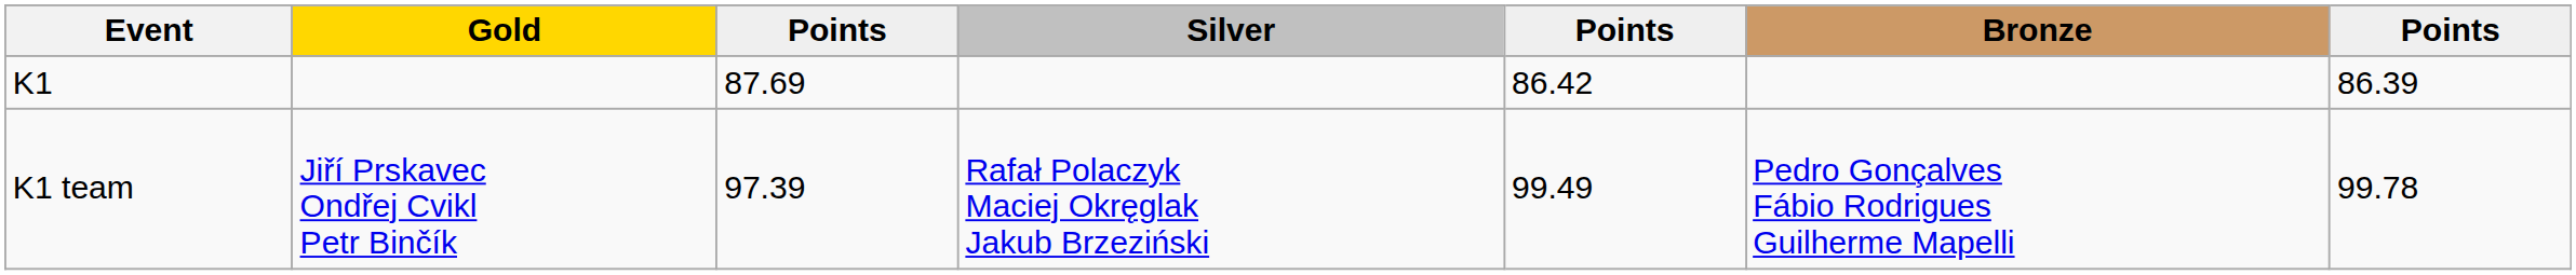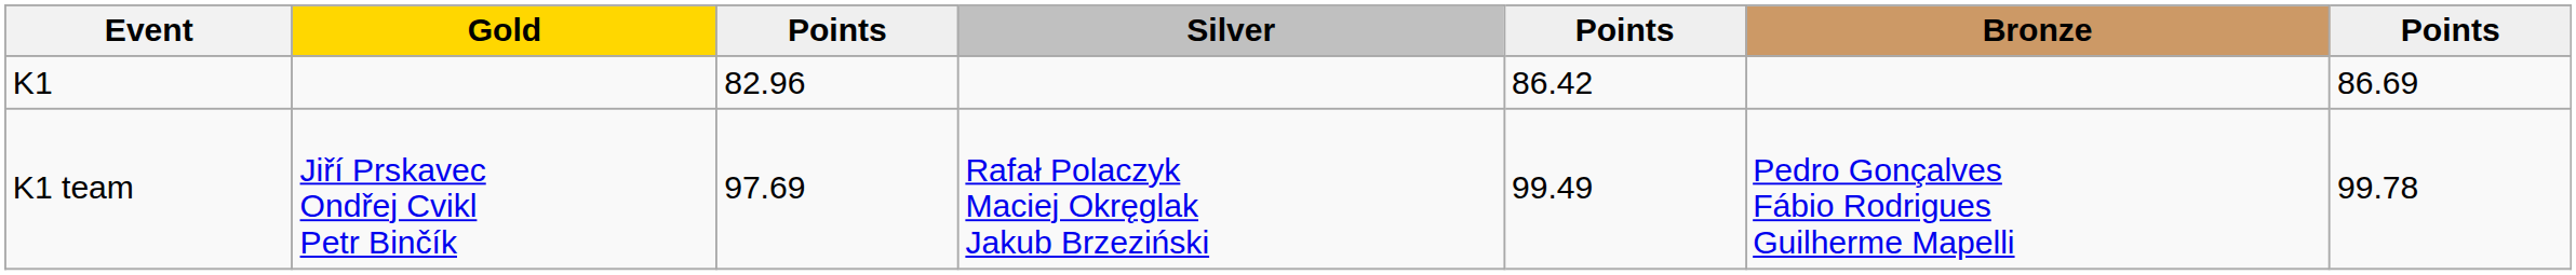K1 | column 3: 87.69 -> 82.96
K1 | column 7: 86.39 -> 86.69
K1 team | column 3: 97.39 -> 97.69
